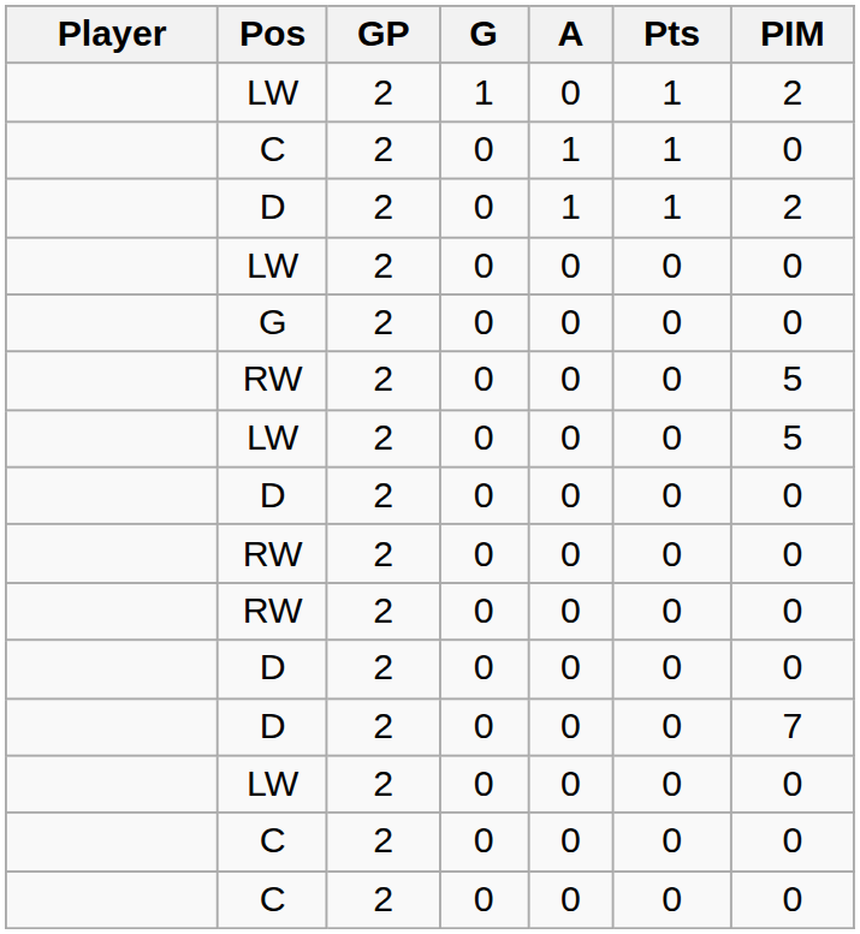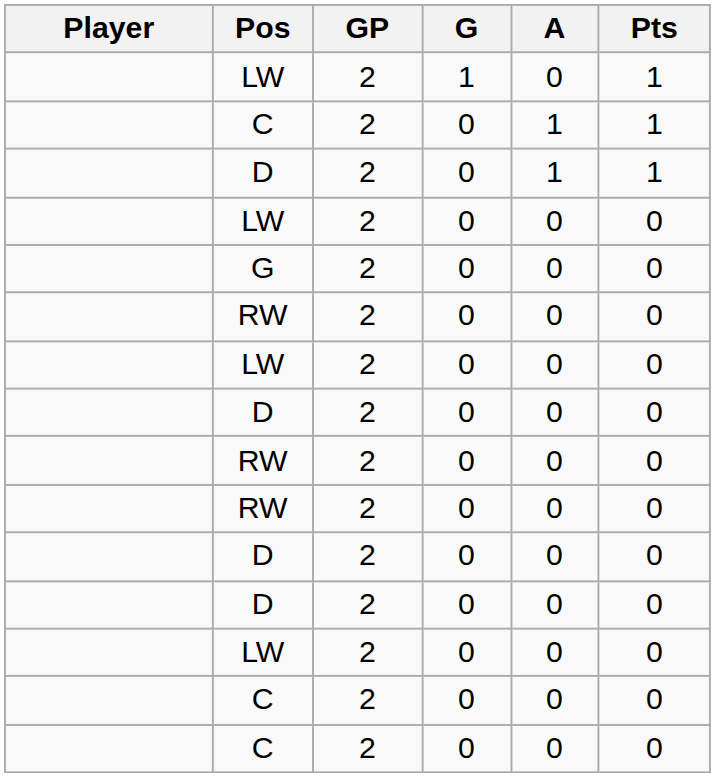- column: PIM | 2 | 0 | 2 | 0 | 0 | 5 | 5 | 0 | 0 | 0 | 0 | 7 | 0 | 0 | 0
